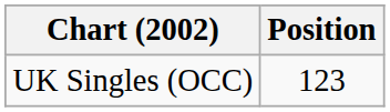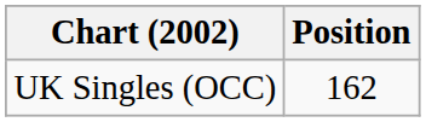UK Singles (OCC) | Position: 123 -> 162
